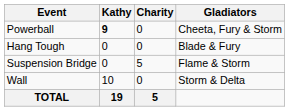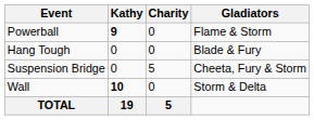Powerball | Gladiators: Cheeta, Fury & Storm -> Flame & Storm
Suspension Bridge | Gladiators: Flame & Storm -> Cheeta, Fury & Storm
Wall | Kathy: normal -> bold
